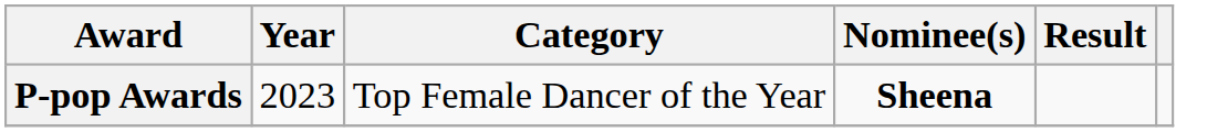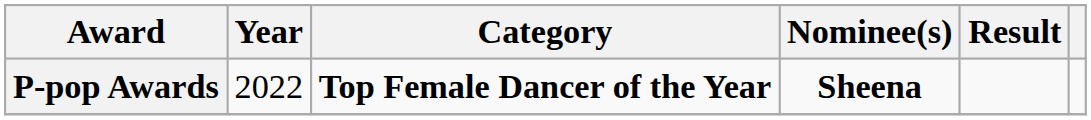P-pop Awards | Year: 2023 -> 2022
P-pop Awards | Category: normal -> bold
